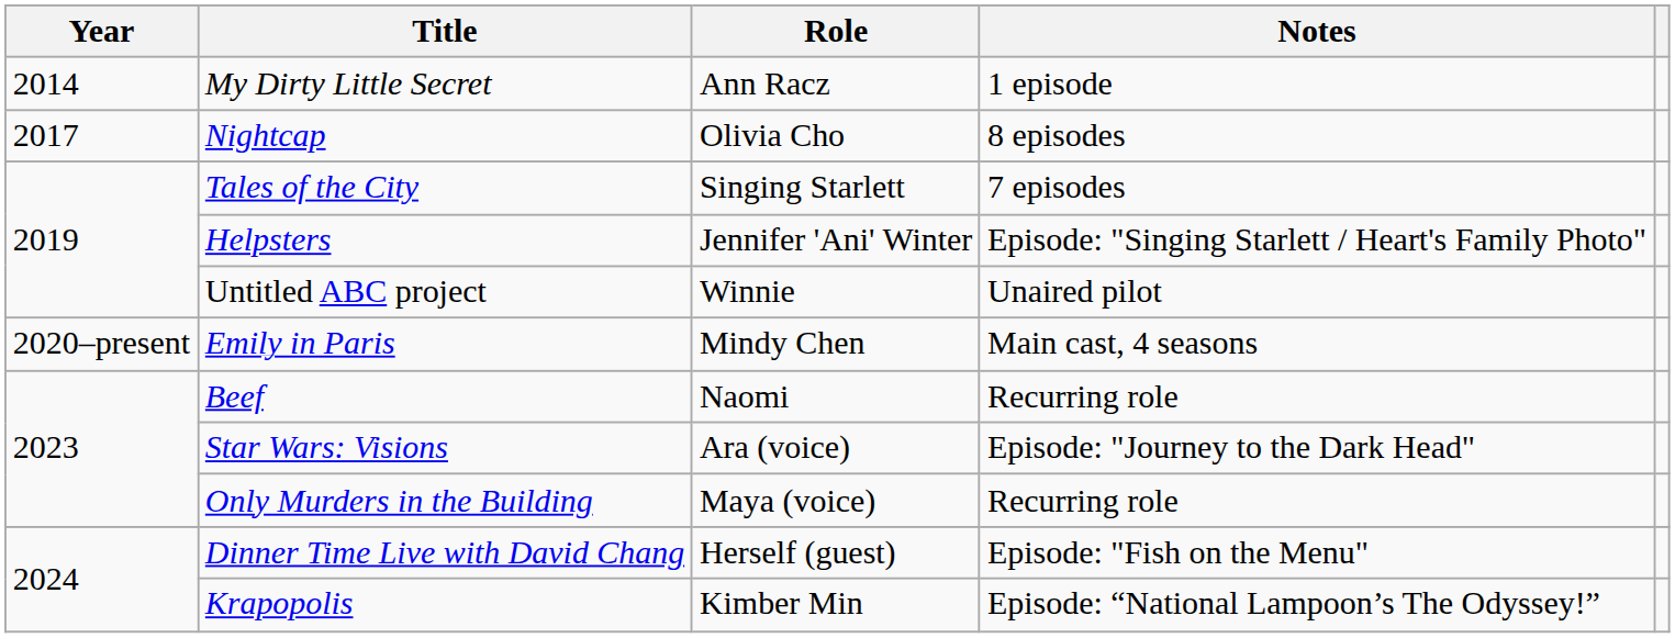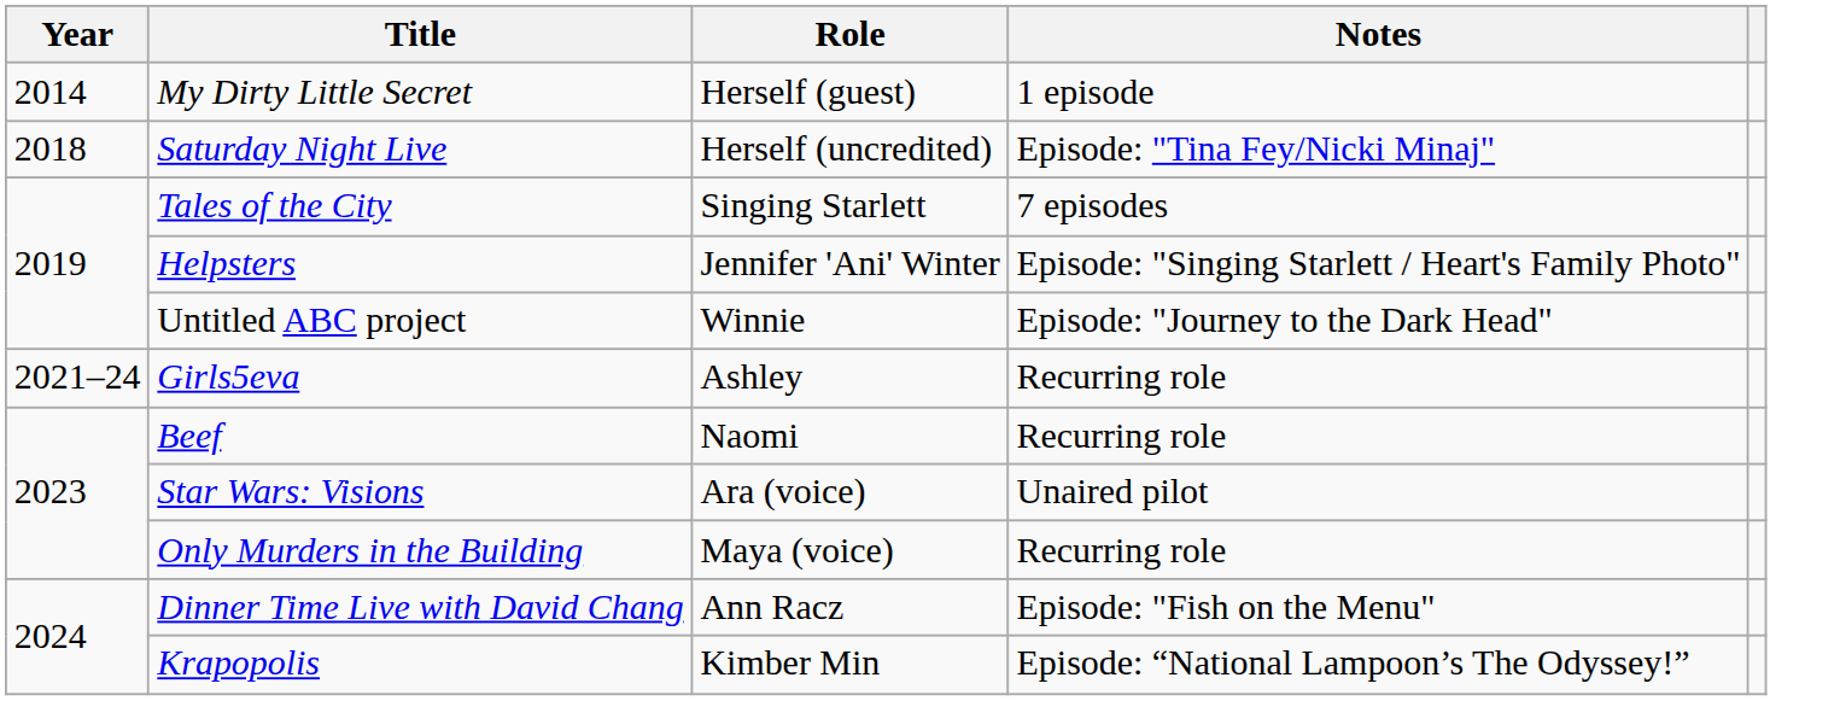My Dirty Little Secret | Role: Ann Racz -> Herself (guest)
- row: 2017 | Nightcap | Olivia Cho | 8 episodes
+ row: 2018 | Saturday Night Live | Herself (uncredited) | Episode: "Tina Fey/Nicki Minaj"
Untitled ABC project | Notes: Unaired pilot -> Episode: "Journey to the Dark Head"
- row: 2020–present | Emily in Paris | Mindy Chen | Main cast, 4 seasons
+ row: 2021–24 | Girls5eva | Ashley | Recurring role
Star Wars: Visions | Notes: Episode: "Journey to the Dark Head" -> Unaired pilot
Dinner Time Live with David Chang | Role: Herself (guest) -> Ann Racz
